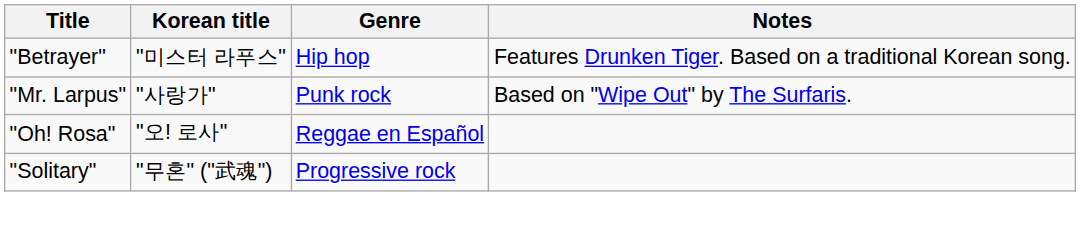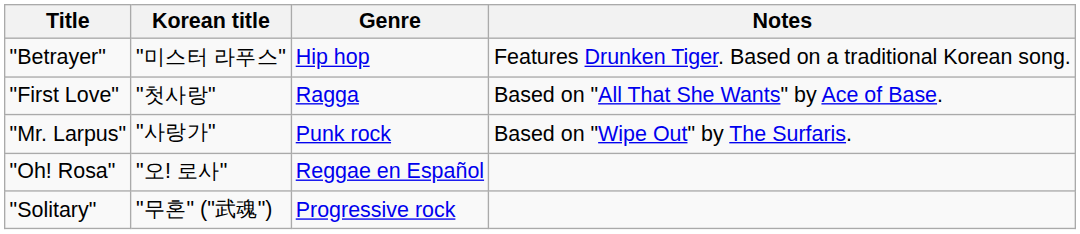+ row: "First Love" | "첫사랑" | Ragga | Based on "All That She Wants" by Ace of Base.
